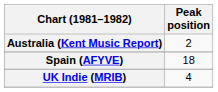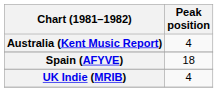Australia (Kent Music Report) | Peak position: 2 -> 4
